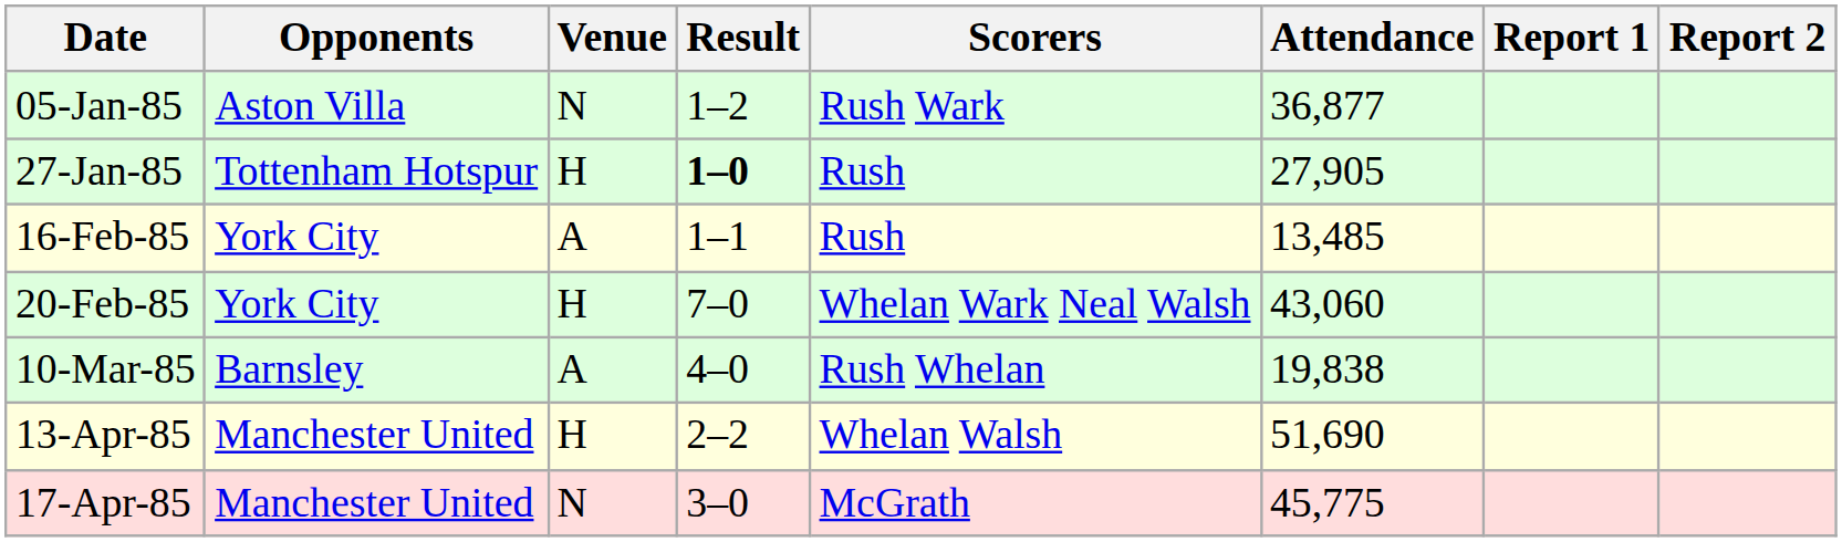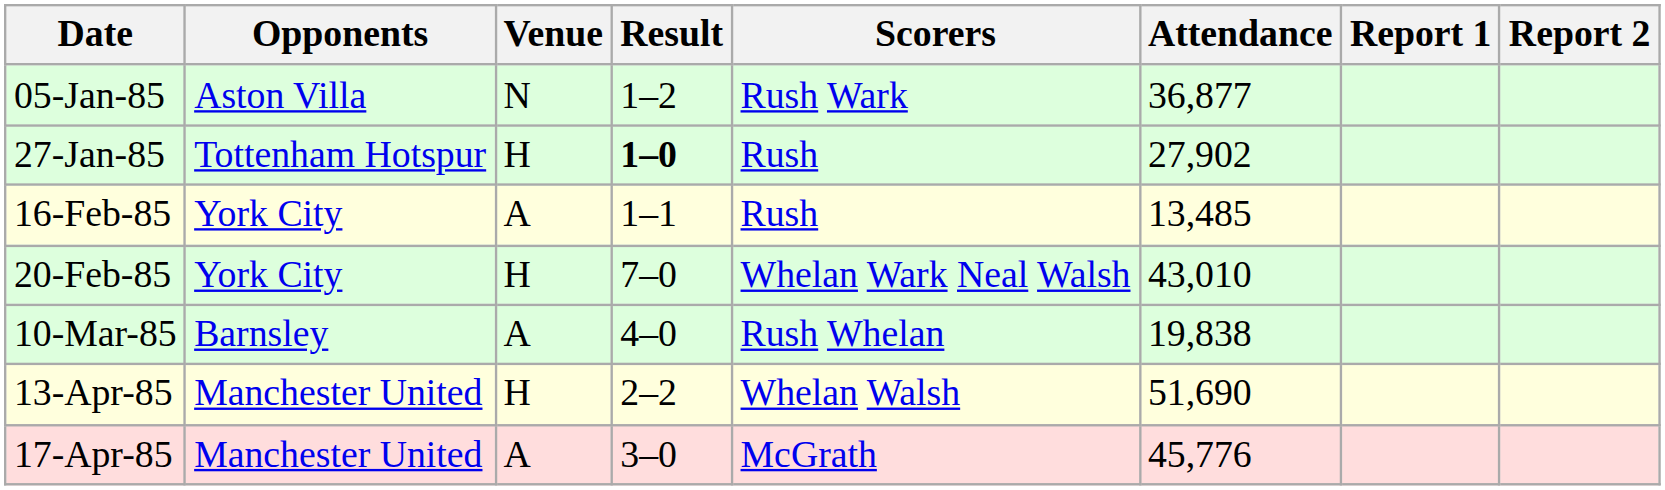27-Jan-85 | Attendance: 27,905 -> 27,902
20-Feb-85 | Attendance: 43,060 -> 43,010
17-Apr-85 | Venue: N -> A
17-Apr-85 | Attendance: 45,775 -> 45,776
